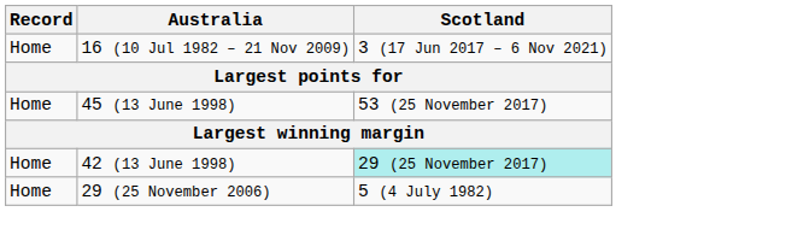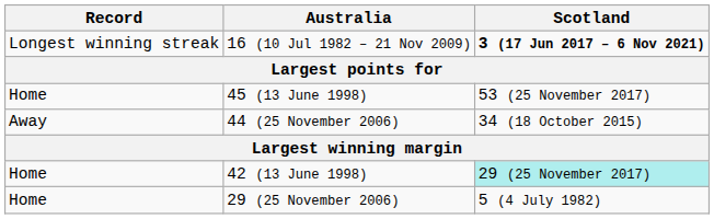16 (10 Jul 1982 – 21 Nov 2009) | Record: Home -> Longest winning streak
16 (10 Jul 1982 – 21 Nov 2009) | Scotland: normal -> bold
+ row: Away | 44 (25 November 2006) | 34 (18 October 2015)
